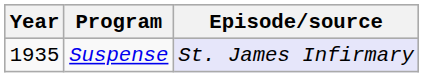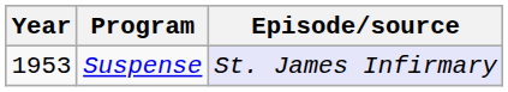Suspense | Year: 1935 -> 1953
